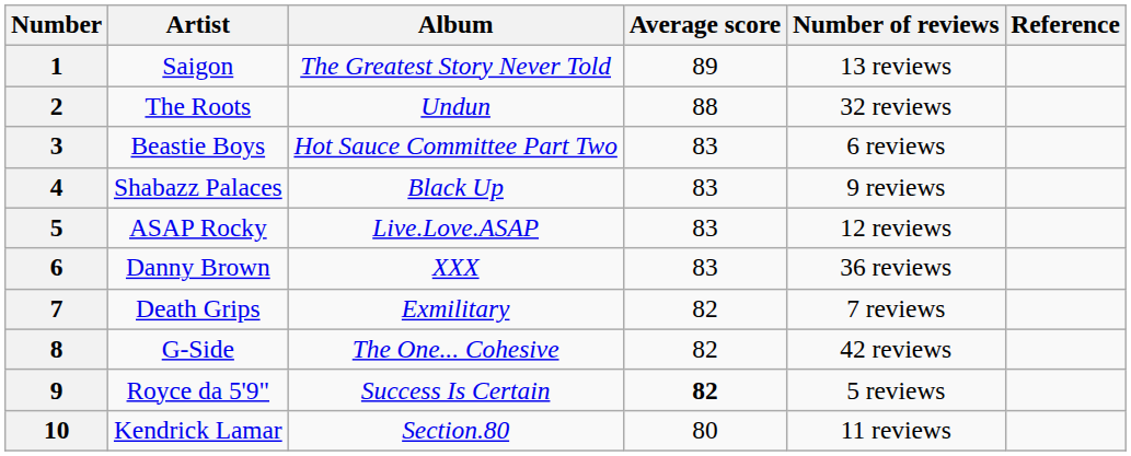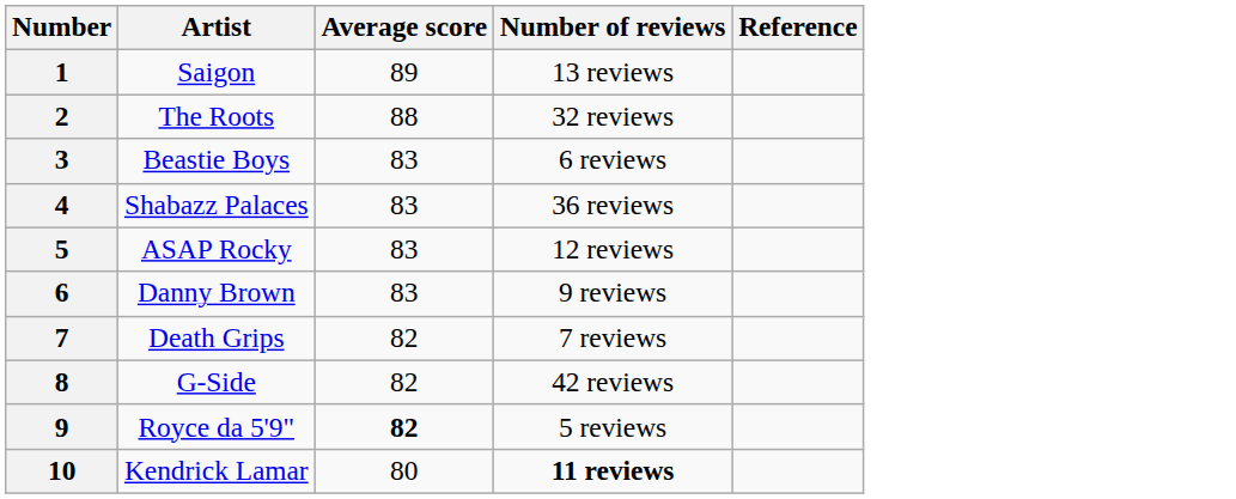- column: Album | The Greatest Story Never Told | Undun | Hot Sauce Committee Part Two | Black Up | Live.Love.ASAP | XXX | Exmilitary | The One... Cohesive | Success Is Certain | Section.80
4 | Number of reviews: 9 reviews -> 36 reviews
6 | Number of reviews: 36 reviews -> 9 reviews
10 | Number of reviews: normal -> bold
